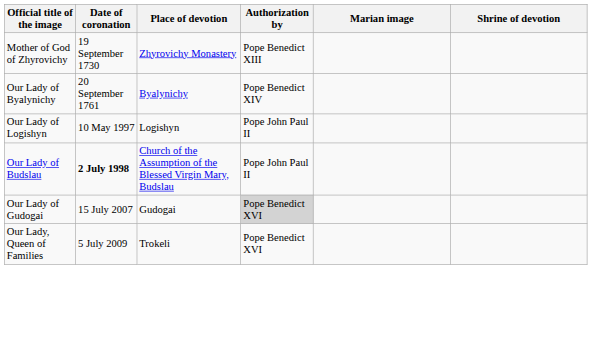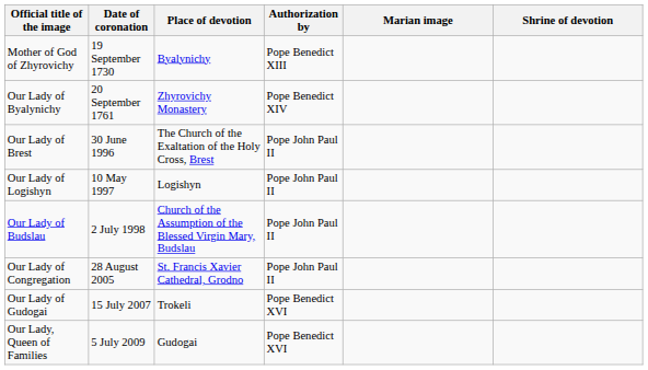Mother of God of Zhyrovichy | Place of devotion: Zhyrovichy Monastery -> Byalynichy
Our Lady of Byalynichy | Place of devotion: Byalynichy -> Zhyrovichy Monastery
+ row: Our Lady of Brest | 30 June 1996 | The Church of the Exaltation of the Holy Cross, Brest | Pope John Paul II
Our Lady of Budslau | Date of coronation: bold -> normal
+ row: Our Lady of Congregation | 28 August 2005 | St. Francis Xavier Cathedral, Grodno | Pope John Paul II
Our Lady of Gudogai | Place of devotion: Gudogai -> Trokeli
Our Lady of Gudogai | Authorization by: lightgrey background -> no background
Our Lady, Queen of Families | Place of devotion: Trokeli -> Gudogai
